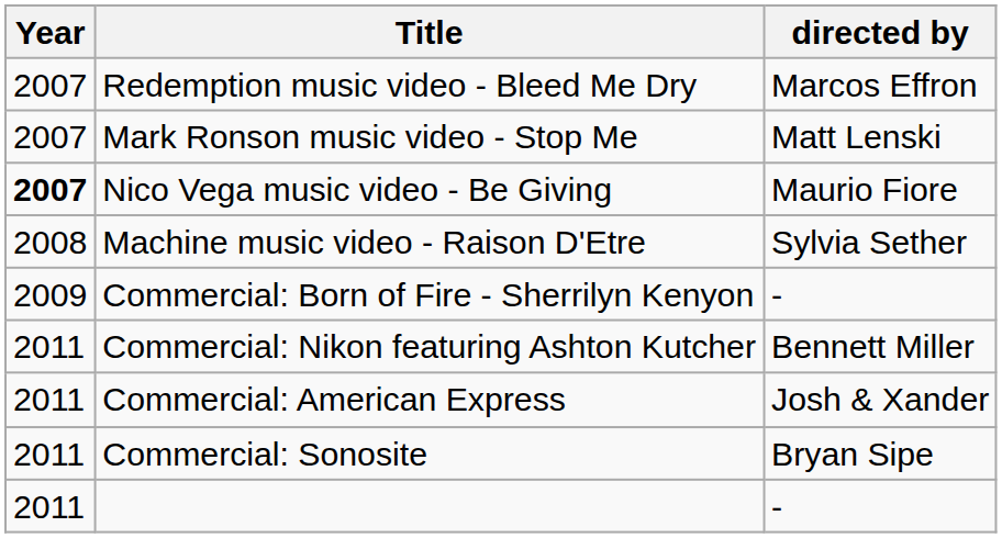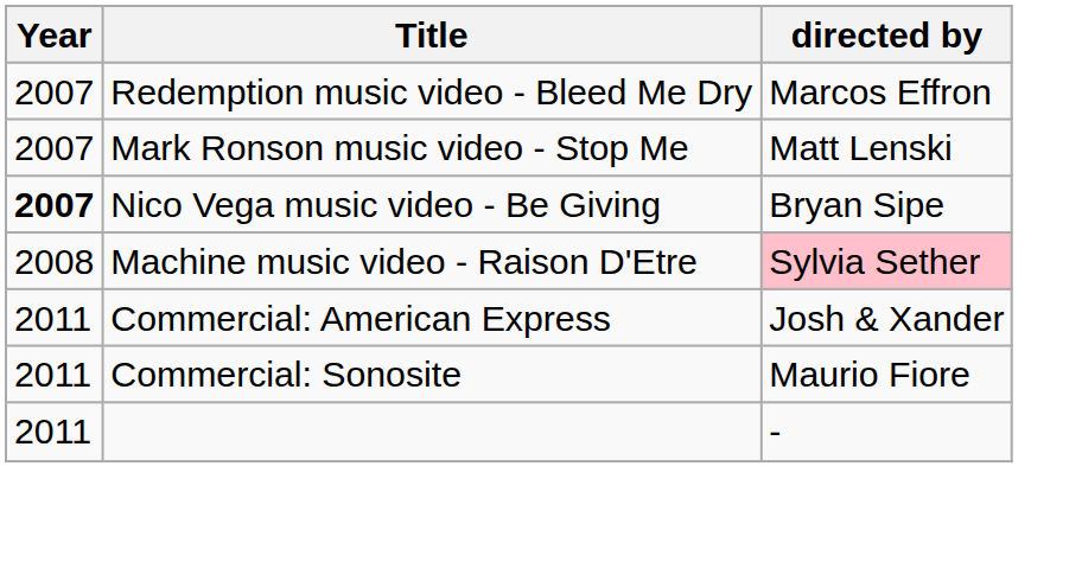Nico Vega music video - Be Giving | directed by: Maurio Fiore -> Bryan Sipe
Machine music video - Raison D'Etre | directed by: no background -> pink background
- row: 2009 | Commercial: Born of Fire - Sherrilyn Kenyon | -
- row: 2011 | Commercial: Nikon featuring Ashton Kutcher | Bennett Miller
Commercial: Sonosite | directed by: Bryan Sipe -> Maurio Fiore
